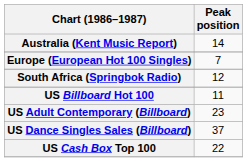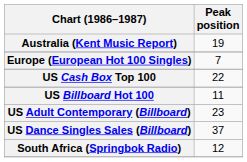Australia (Kent Music Report) | Peak position: 14 -> 19
rows swapped: South Africa (Springbok Radio) <-> US Cash Box Top 100
